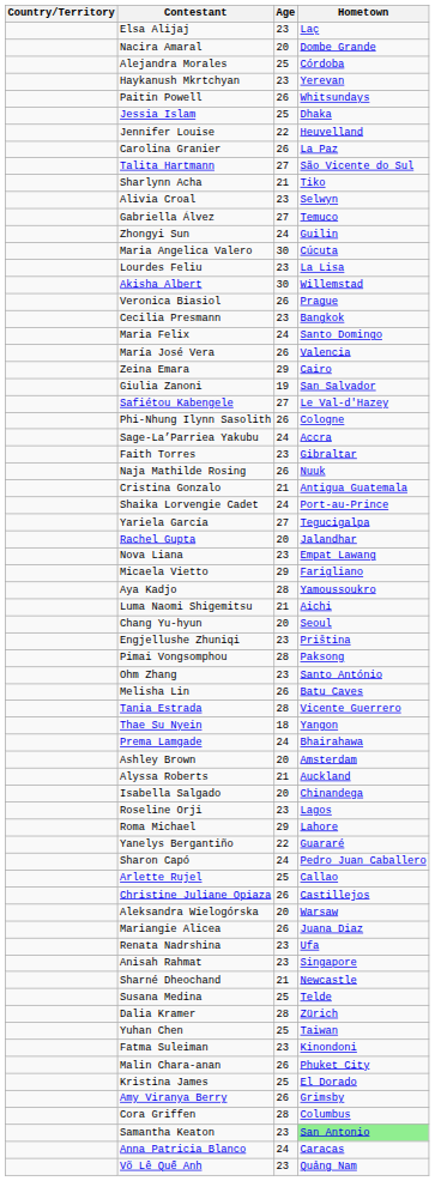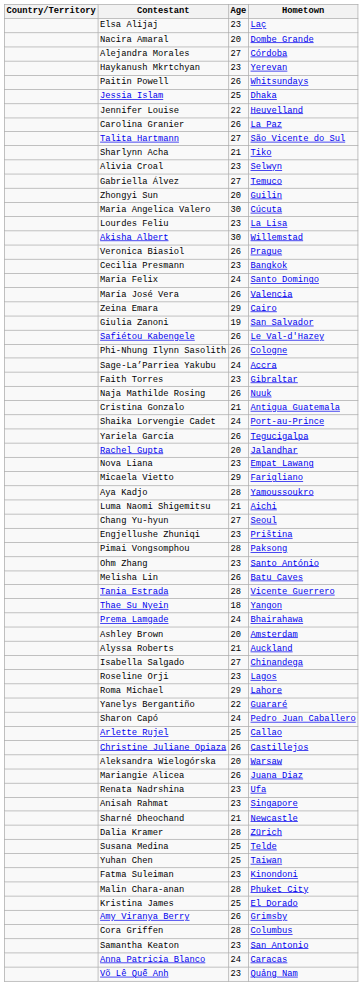Alejandra Morales | Age: 25 -> 27
Zhongyi Sun | Age: 24 -> 20
Safiétou Kabengele | Age: 27 -> 26
Yariela García | Age: 27 -> 26
Chang Yu-hyun | Age: 20 -> 27
Isabella Salgado | Age: 20 -> 27
rows swapped: Susana Medina <-> Dalia Kramer
Malin Chara-anan | Age: 26 -> 28
Samantha Keaton | Hometown: lightgreen background -> no background
